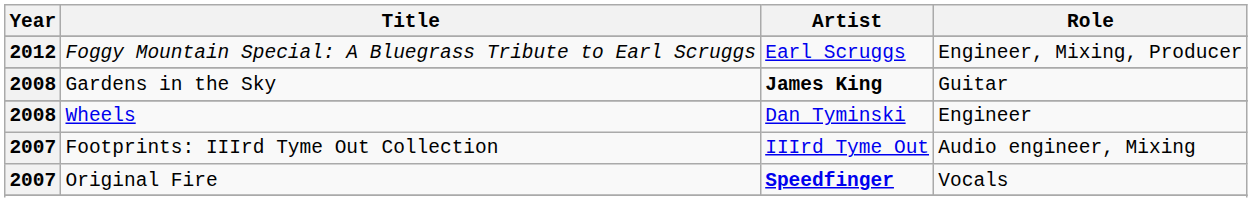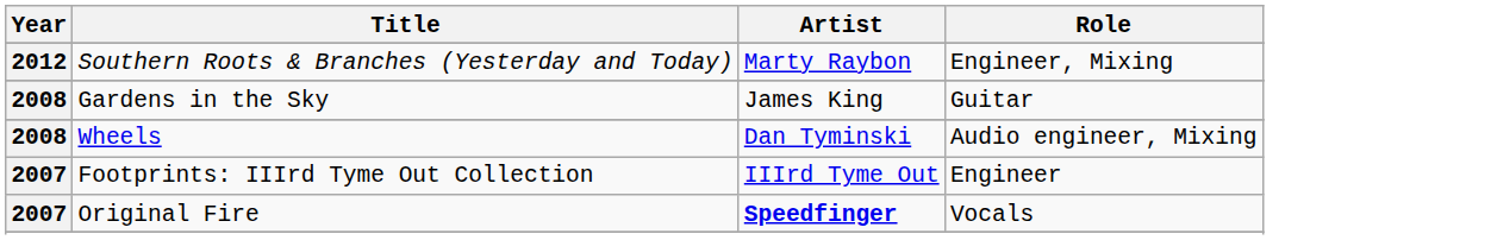- row: 2012 | Foggy Mountain Special: A Bluegrass Tribute to Earl Scruggs | Earl Scruggs | Engineer, Mixing, Producer
+ row: 2012 | Southern Roots & Branches (Yesterday and Today) | Marty Raybon | Engineer, Mixing
Gardens in the Sky | Artist: bold -> normal
Wheels | Role: Engineer -> Audio engineer, Mixing
Footprints: IIIrd Tyme Out Collection | Role: Audio engineer, Mixing -> Engineer
